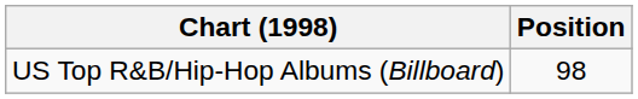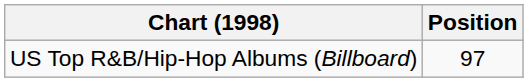US Top R&B/Hip-Hop Albums (Billboard) | Position: 98 -> 97
